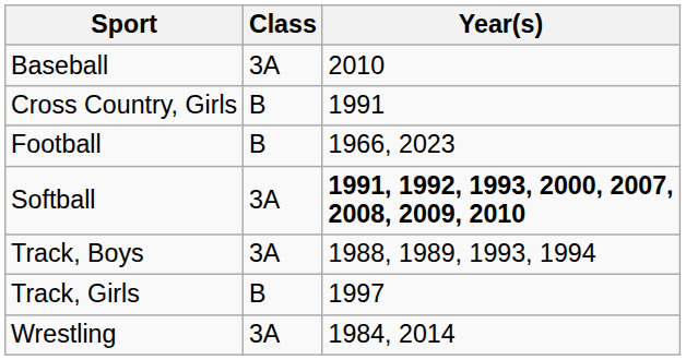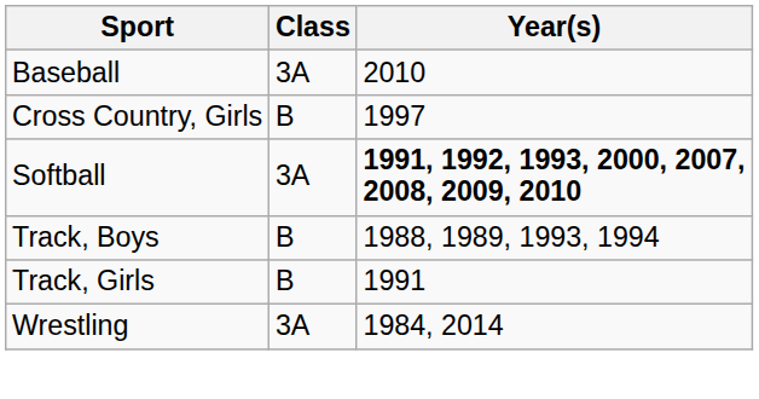Cross Country, Girls | Year(s): 1991 -> 1997
- row: Football | B | 1966, 2023
Track, Boys | Class: 3A -> B
Track, Girls | Year(s): 1997 -> 1991
